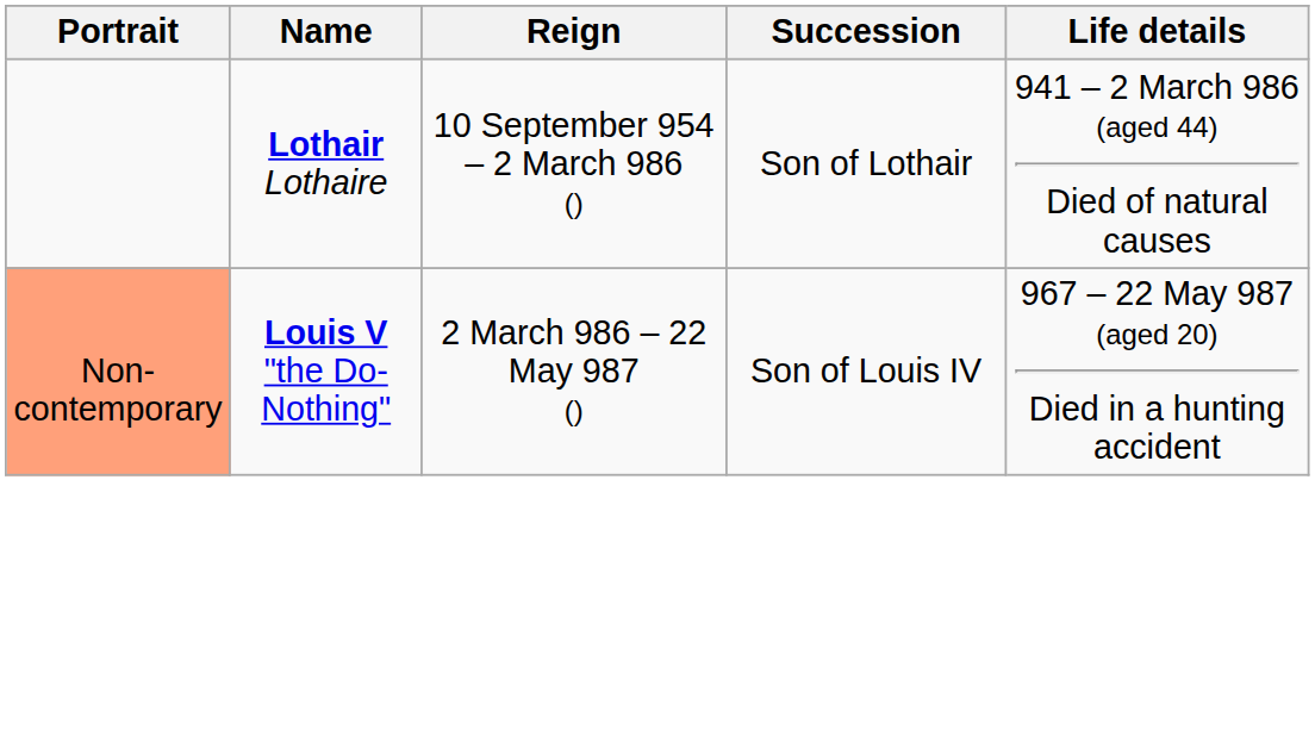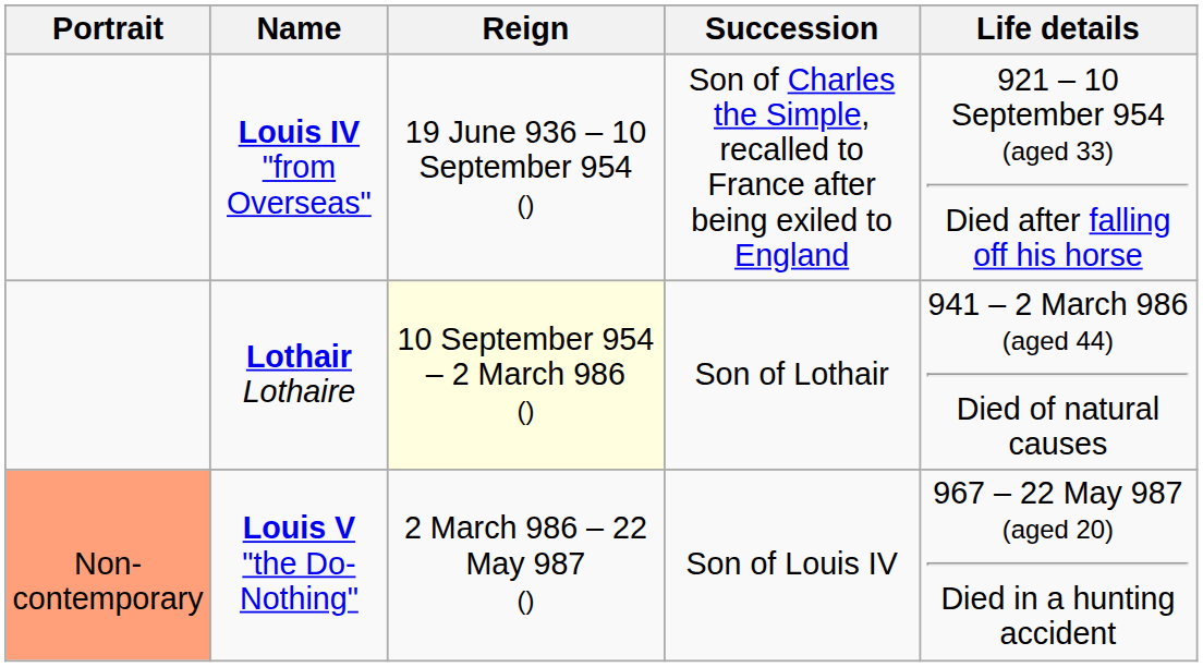+ row: Louis IV "from Overseas" | 19 June 936 – 10 September 954 () | Son of Charles the Simple, recalled to France after being exiled to England | 921 – 10 September 954 (aged 33) Died after falling off his horse
Lothair Lothaire | Reign: no background -> lightyellow background
